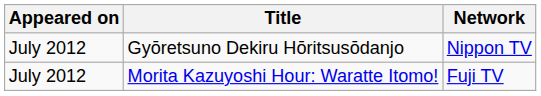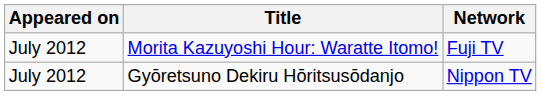rows swapped: Morita Kazuyoshi Hour: Waratte Itomo! <-> Gyōretsuno Dekiru Hōritsusōdanjo
